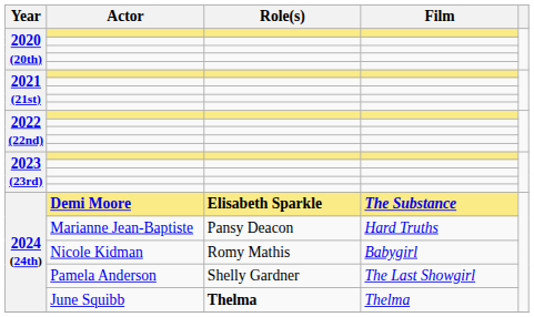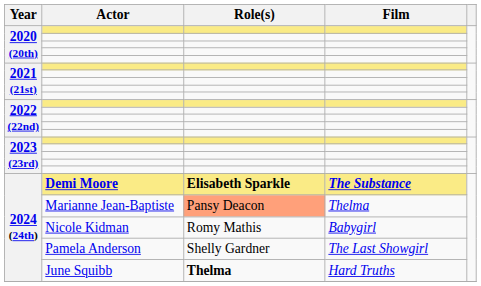Marianne Jean-Baptiste | Role(s): no background -> lightsalmon background
Marianne Jean-Baptiste | Film: Hard Truths -> Thelma
June Squibb | Film: Thelma -> Hard Truths
